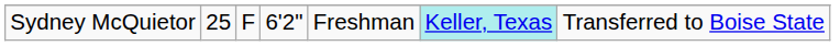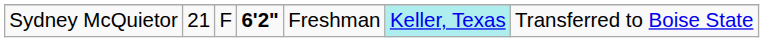Sydney McQuietor | column 2: 25 -> 21
Sydney McQuietor | column 4: normal -> bold
